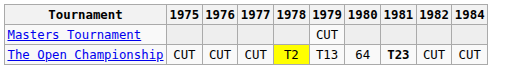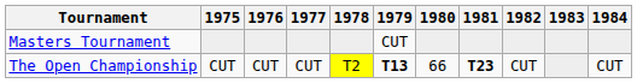+ column: 1983
The Open Championship | 1979: normal -> bold
The Open Championship | 1980: 64 -> 66
